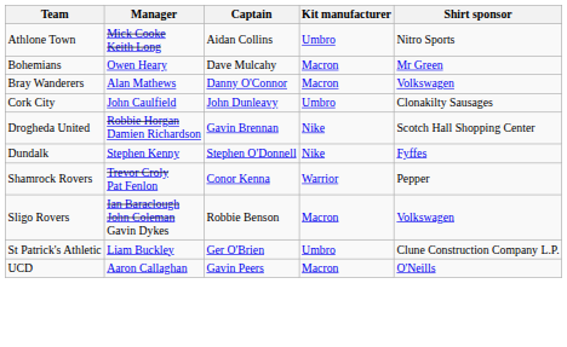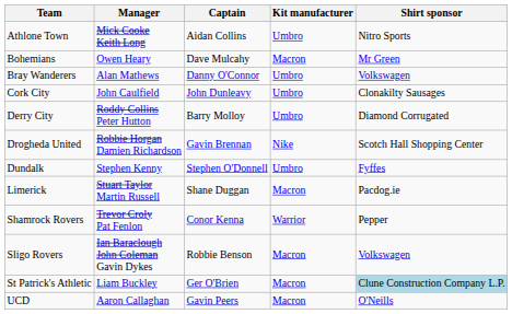Bray Wanderers | Kit manufacturer: Macron -> Umbro
+ row: Derry City | Roddy Collins Peter Hutton | Barry Molloy | Umbro | Diamond Corrugated
Dundalk | Kit manufacturer: Nike -> Umbro
+ row: Limerick | Stuart Taylor Martin Russell | Shane Duggan | Macron | Pacdog.ie
St Patrick's Athletic | Kit manufacturer: Umbro -> Macron
St Patrick's Athletic | Shirt sponsor: no background -> lightblue background
